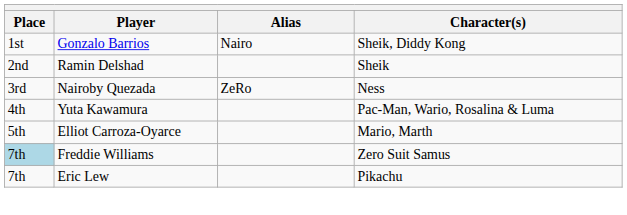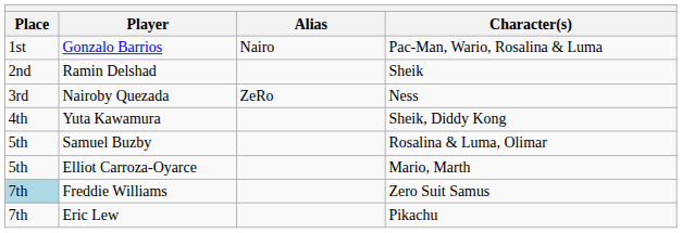Gonzalo Barrios | Character(s): Sheik, Diddy Kong -> Pac-Man, Wario, Rosalina & Luma
Yuta Kawamura | Character(s): Pac-Man, Wario, Rosalina & Luma -> Sheik, Diddy Kong
+ row: 5th | Samuel Buzby | Rosalina & Luma, Olimar
